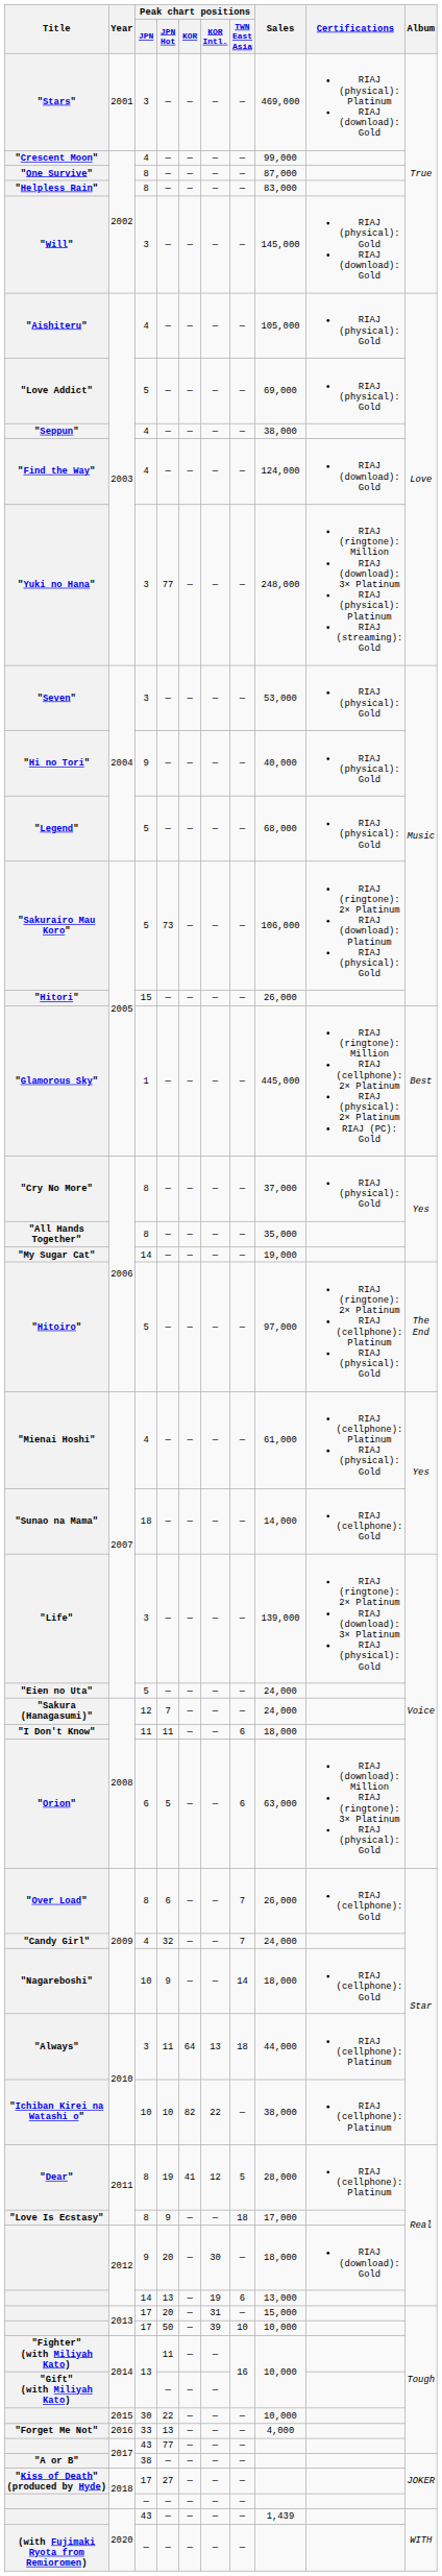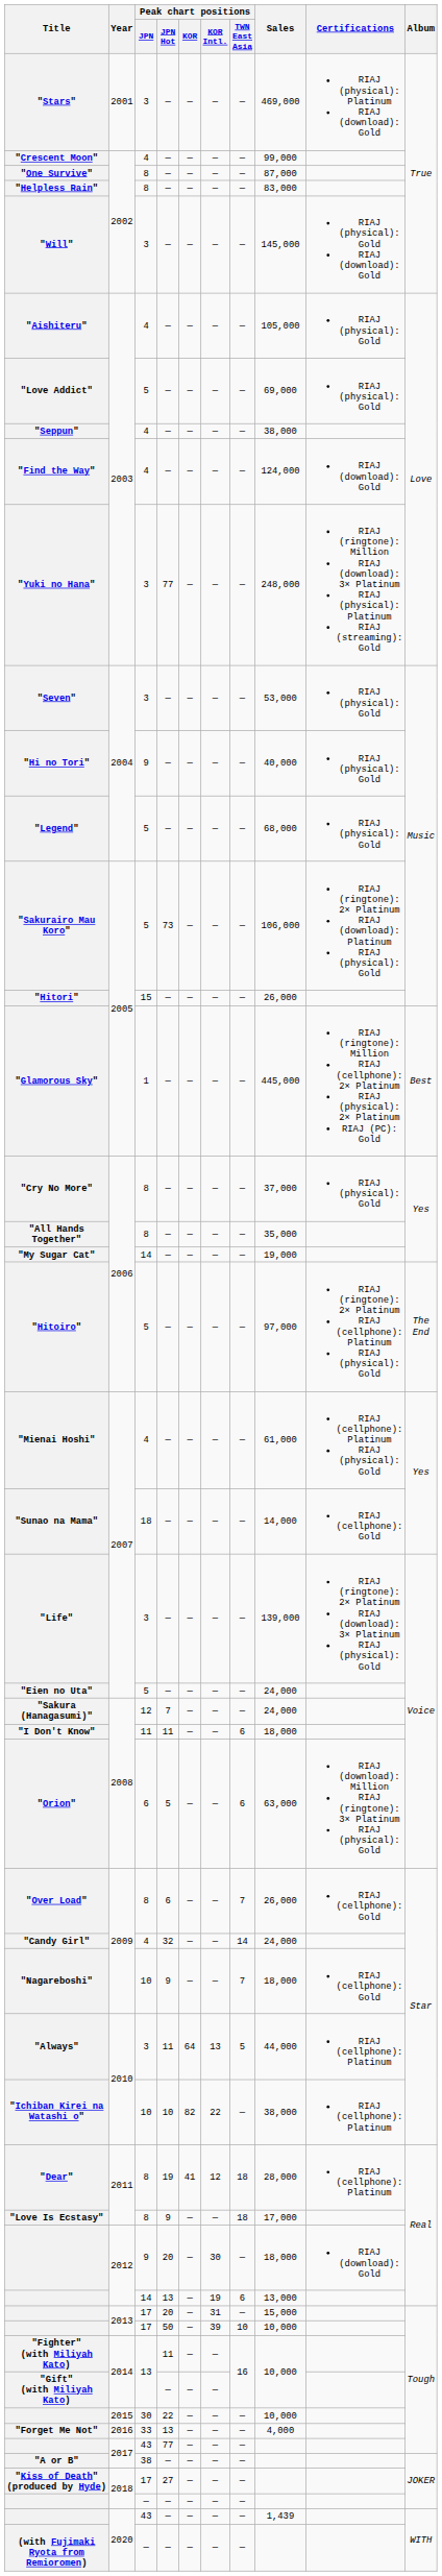"Candy Girl" | Peak chart positions / TWN East Asia: 7 -> 14
"Nagareboshi" | Peak chart positions / TWN East Asia: 14 -> 7
"Always" | Peak chart positions / TWN East Asia: 18 -> 5
"Dear" | Peak chart positions / TWN East Asia: 5 -> 18
